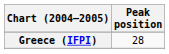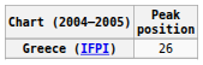Greece (IFPI) | Peak position: 28 -> 26
